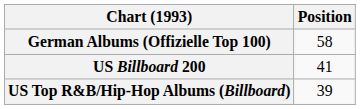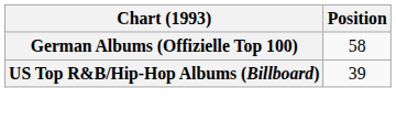- row: US Billboard 200 | 41
